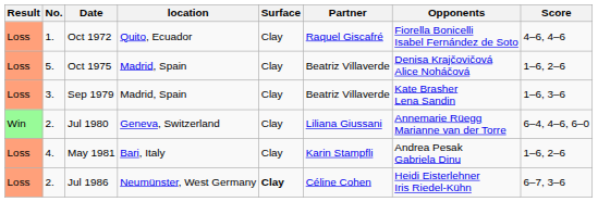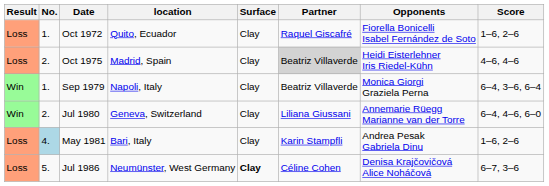Oct 1972 | Score: 4–6, 4–6 -> 1–6, 2–6
Oct 1975 | No.: 5. -> 2.
Oct 1975 | Partner: no background -> lightgrey background
Oct 1975 | Opponents: Denisa Krajčovičová Alice Noháčová -> Heidi Eisterlehner Iris Riedel-Kühn
Oct 1975 | Score: 1–6, 2–6 -> 4–6, 4–6
- row: Loss | 3. | Sep 1979 | Madrid, Spain | Clay | Beatriz Villaverde | Kate Brasher Lena Sandin | 1–6, 3–6
+ row: Win | 1. | Sep 1979 | Napoli, Italy | Clay | Beatriz Villaverde | Monica Giorgi Graziela Perna | 6–4, 3–6, 6–4
May 1981 | No.: no background -> lightblue background
Jul 1986 | No.: 2. -> 5.
Jul 1986 | Opponents: Heidi Eisterlehner Iris Riedel-Kühn -> Denisa Krajčovičová Alice Noháčová
